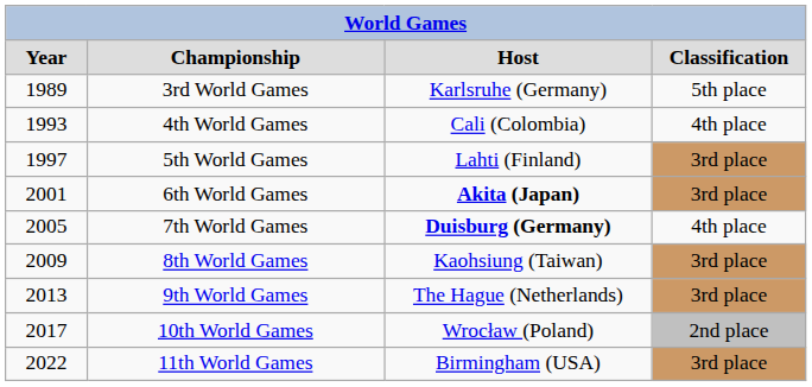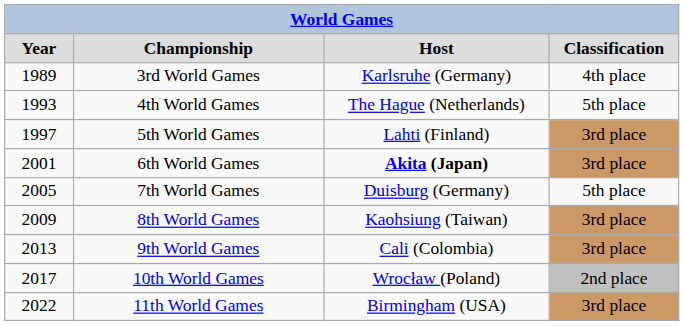3rd World Games | column 4: 5th place -> 4th place
4th World Games | column 3: Cali (Colombia) -> The Hague (Netherlands)
4th World Games | column 4: 4th place -> 5th place
7th World Games | column 3: bold -> normal
7th World Games | column 4: 4th place -> 5th place
9th World Games | column 3: The Hague (Netherlands) -> Cali (Colombia)
